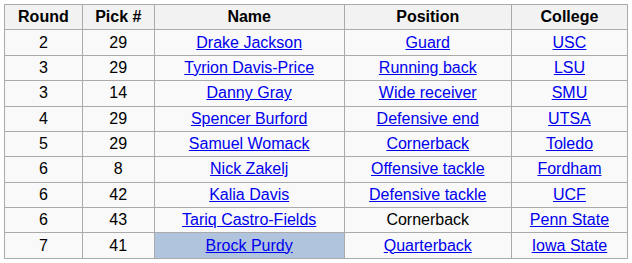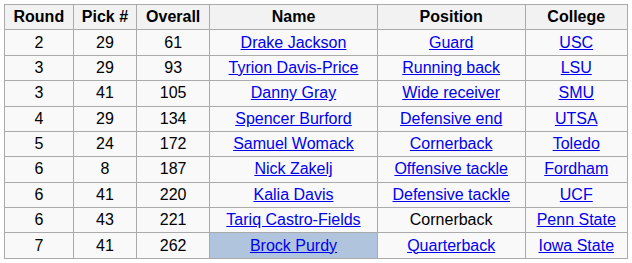+ column: Overall | 61 | 93 | 105 | 134 | 172 | 187 | 220 | 221 | 262
Danny Gray | Pick #: 14 -> 41
Samuel Womack | Pick #: 29 -> 24
Kalia Davis | Pick #: 42 -> 41
